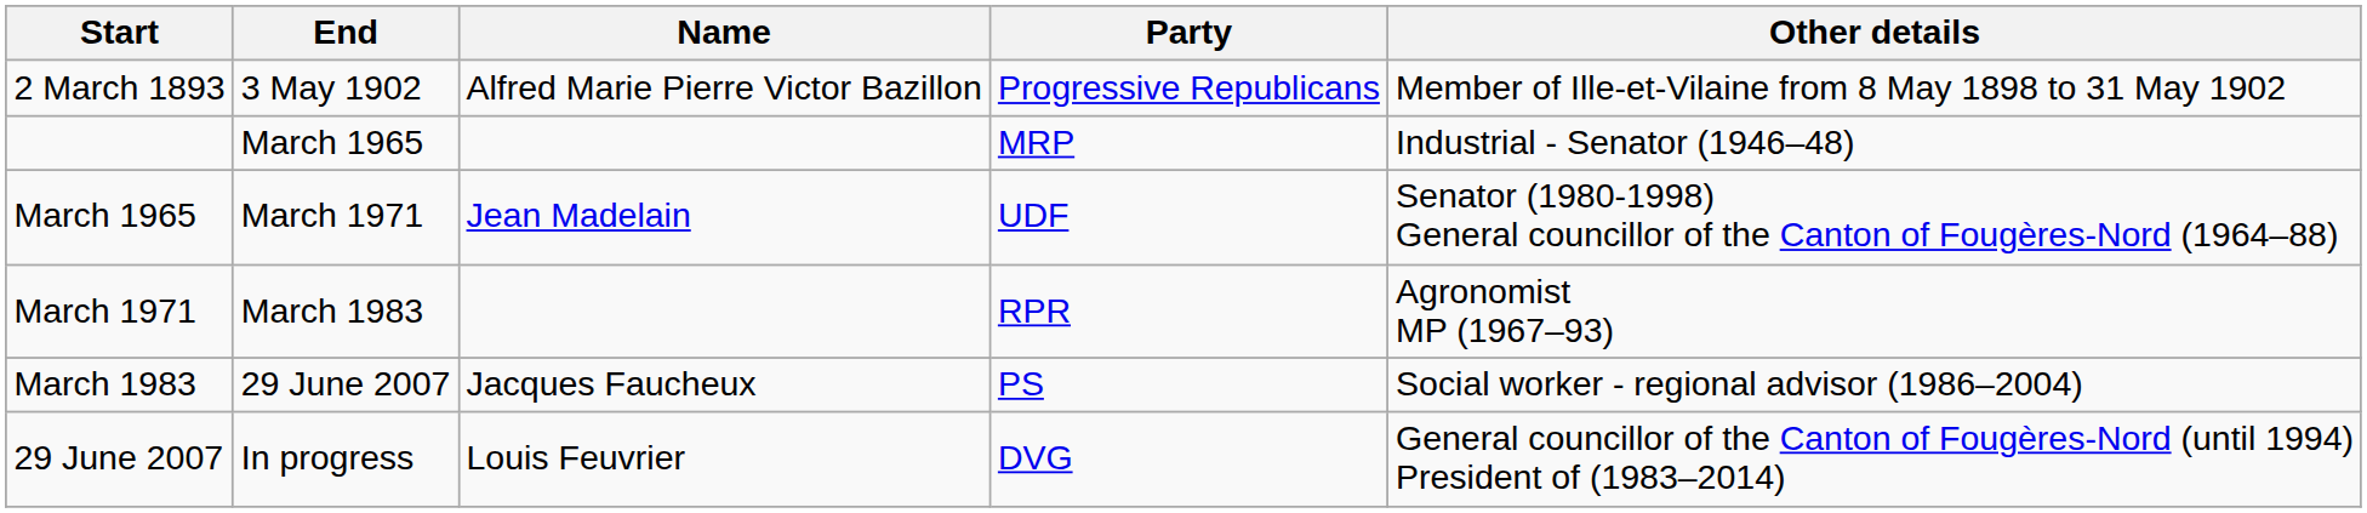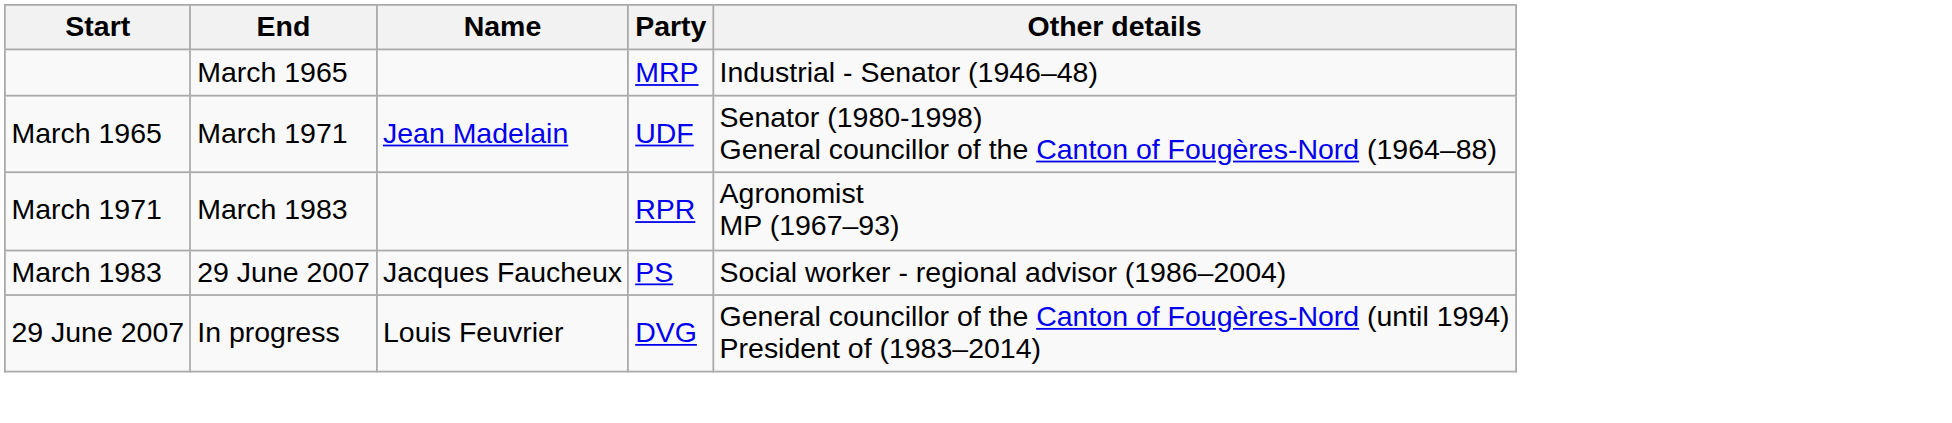- row: 2 March 1893 | 3 May 1902 | Alfred Marie Pierre Victor Bazillon | Progressive Republicans | Member of Ille-et-Vilaine from 8 May 1898 to 31 May 1902
